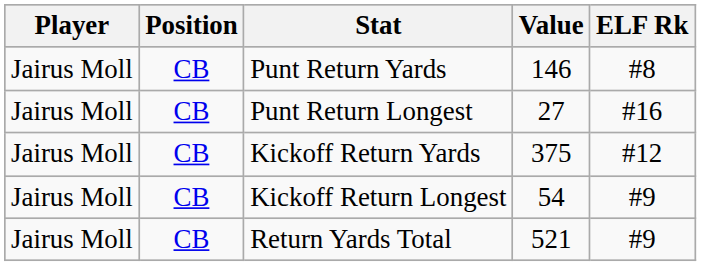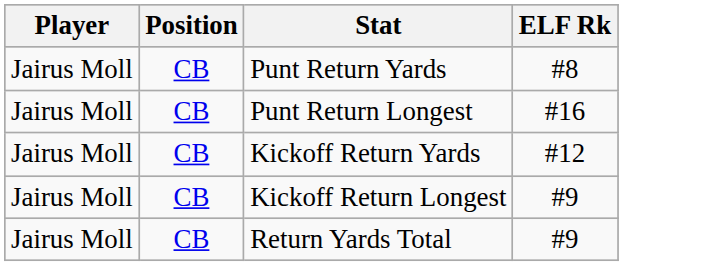- column: Value | 146 | 27 | 375 | 54 | 521
